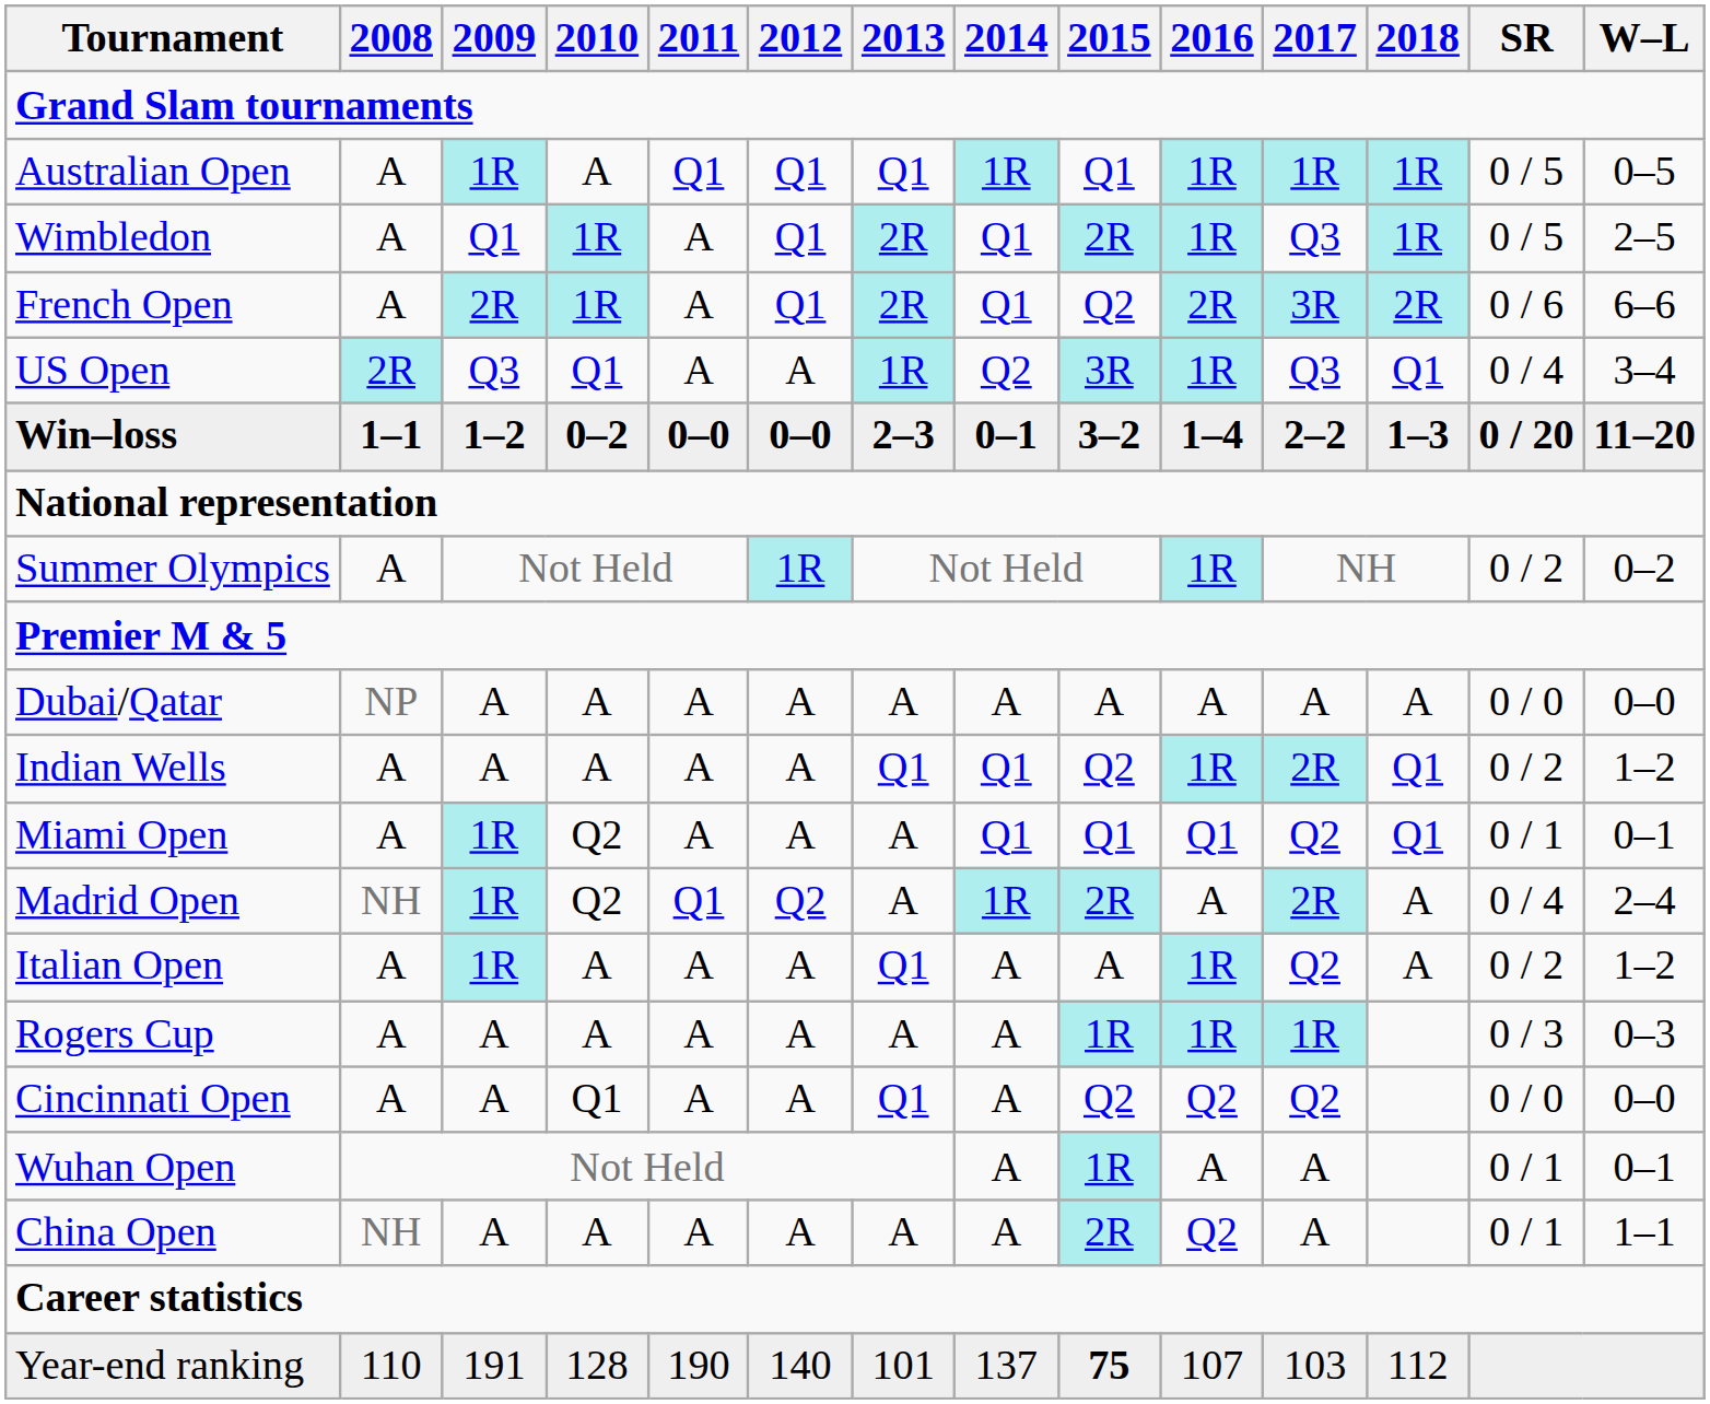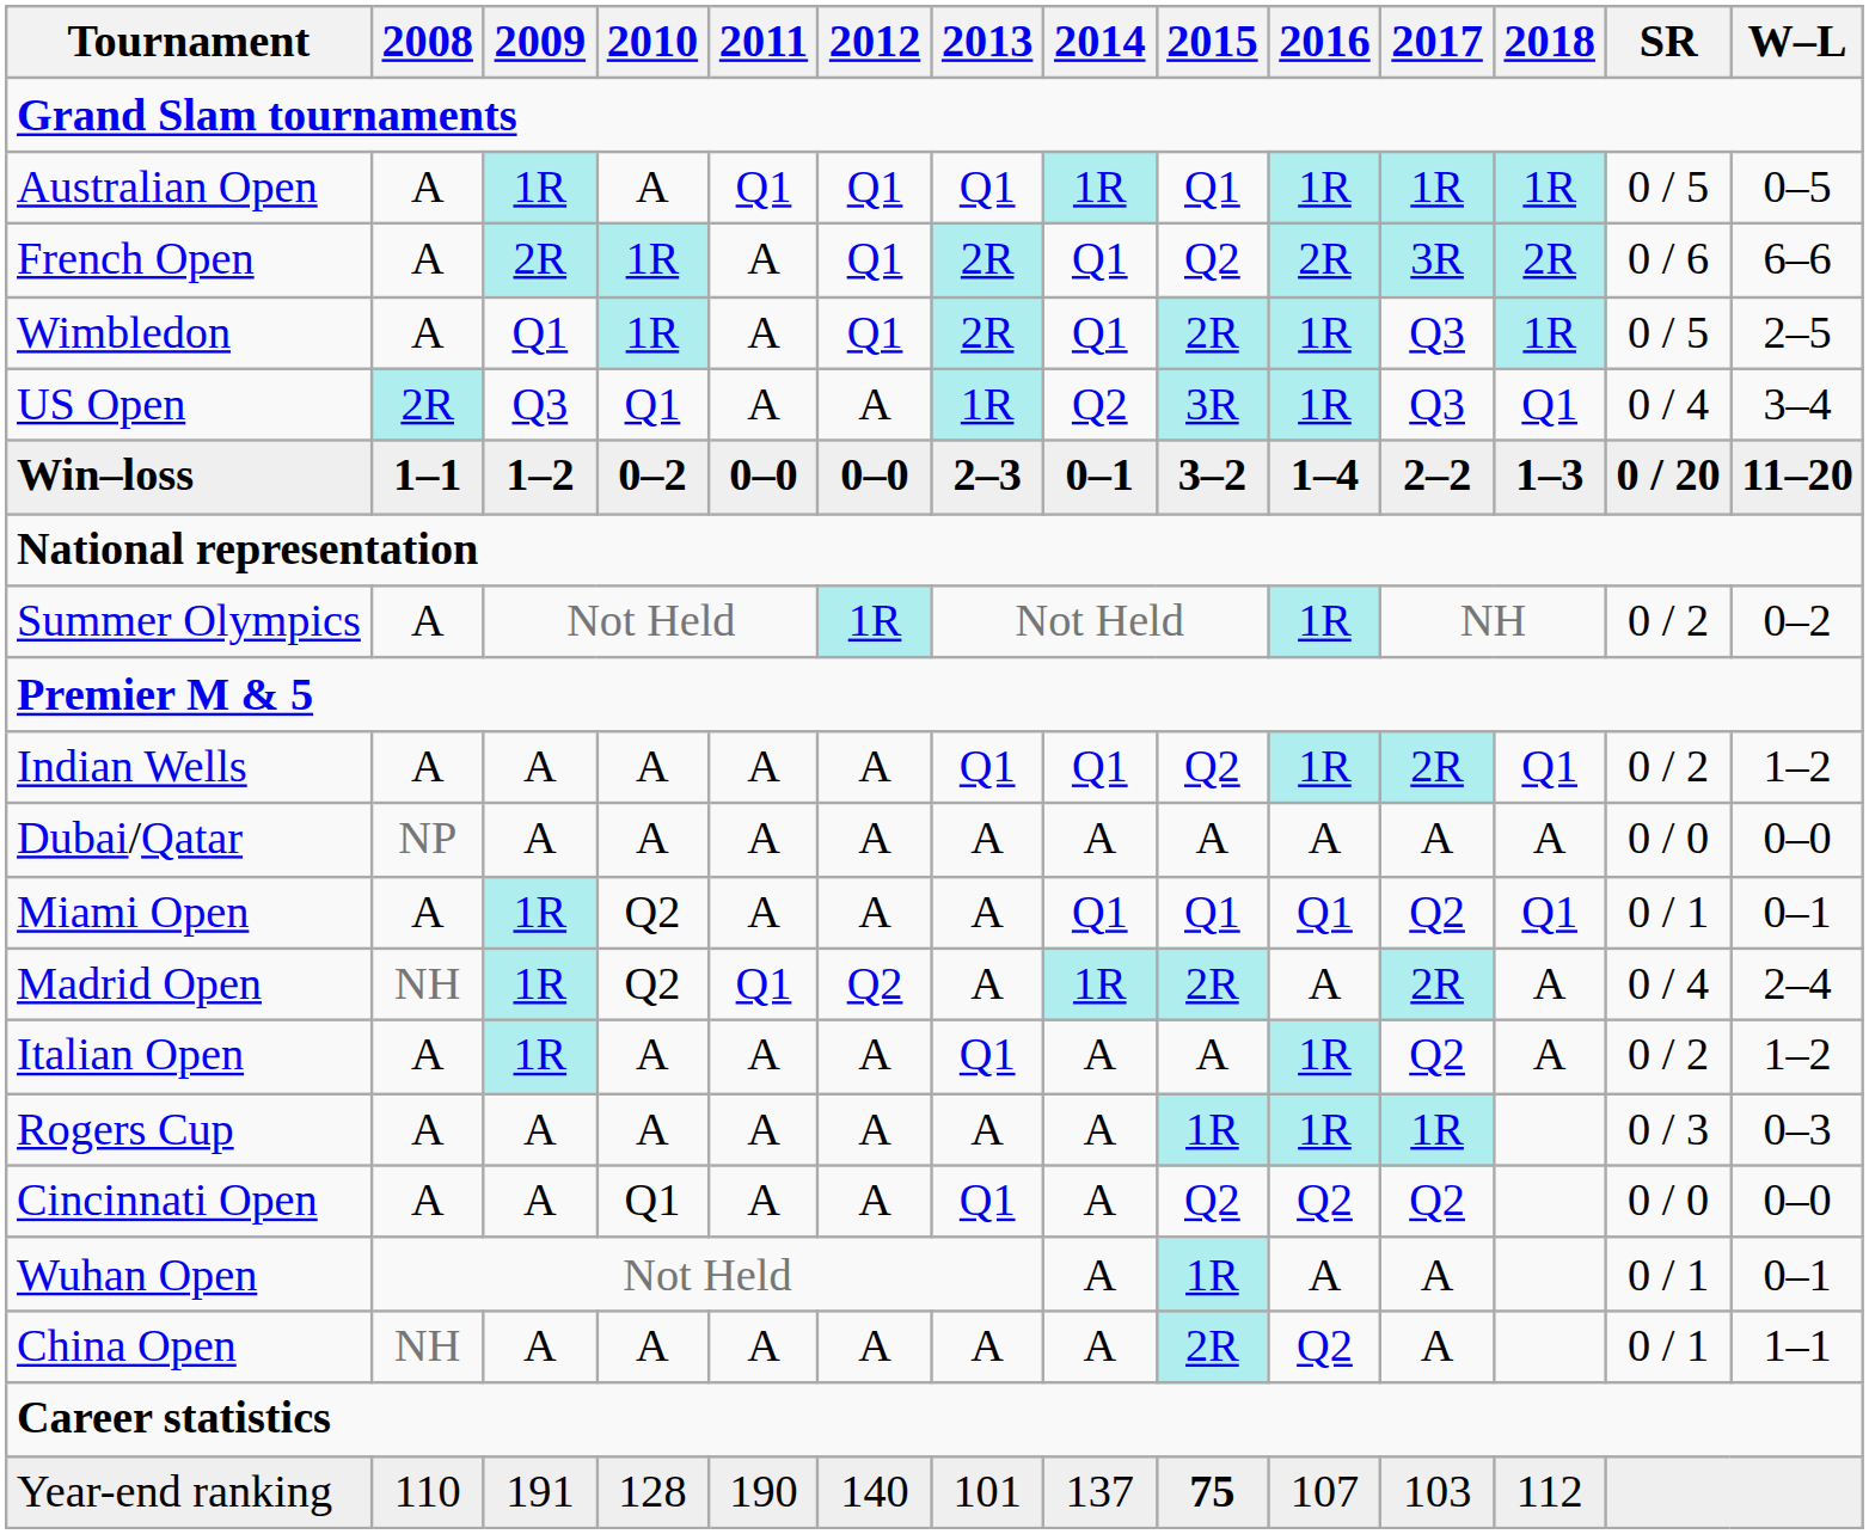rows swapped: French Open <-> Wimbledon
rows swapped: Dubai/Qatar <-> Indian Wells
